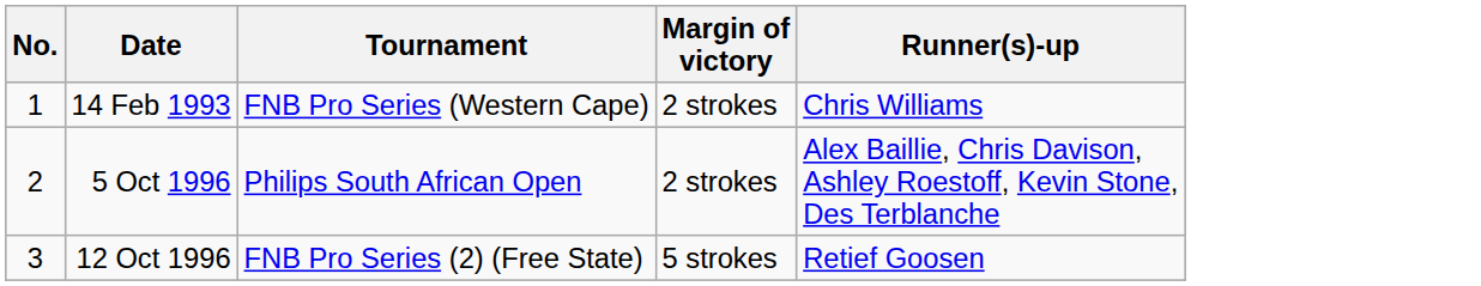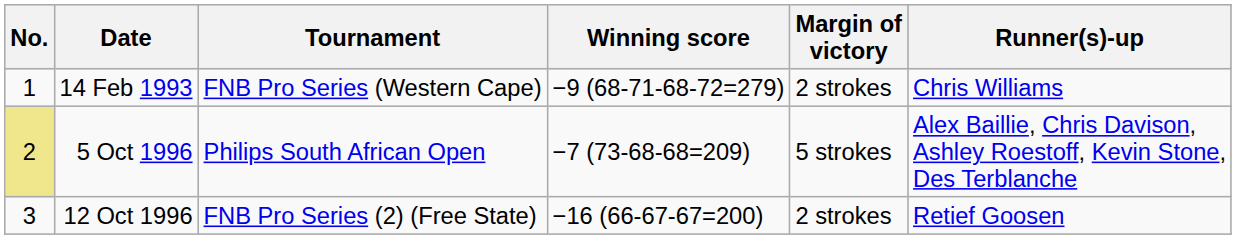+ column: Winning score | −9 (68-71-68-72=279) | −7 (73-68-68=209) | −16 (66-67-67=200)
5 Oct 1996 | No.: no background -> khaki background
5 Oct 1996 | Margin of victory: 2 strokes -> 5 strokes
12 Oct 1996 | Margin of victory: 5 strokes -> 2 strokes
